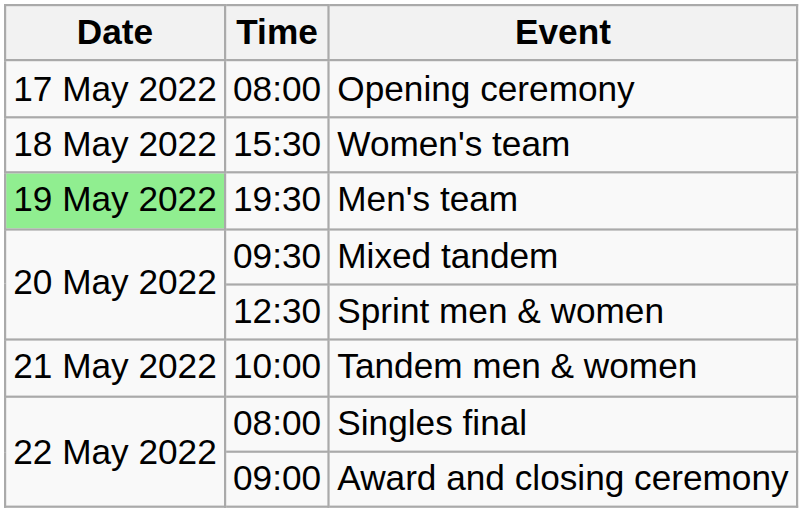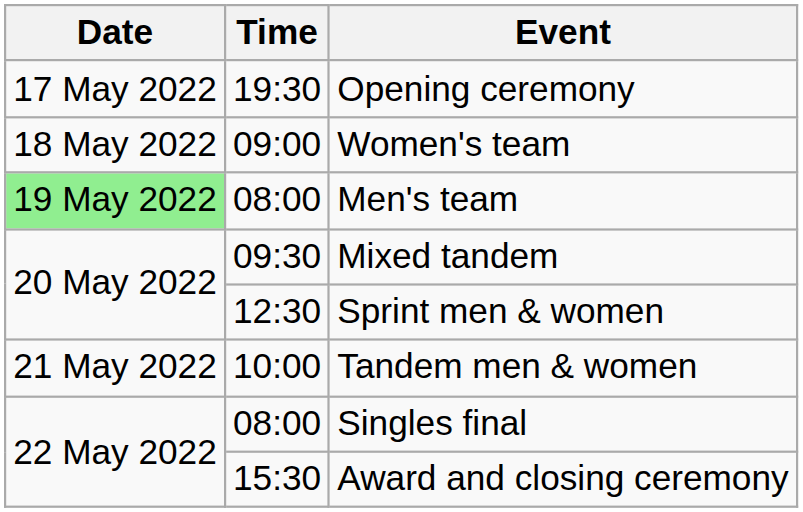Opening ceremony | Time: 08:00 -> 19:30
Women's team | Time: 15:30 -> 09:00
Men's team | Time: 19:30 -> 08:00
Award and closing ceremony | Time: 09:00 -> 15:30
